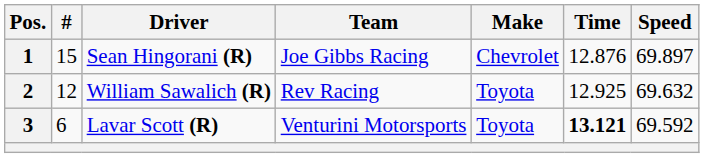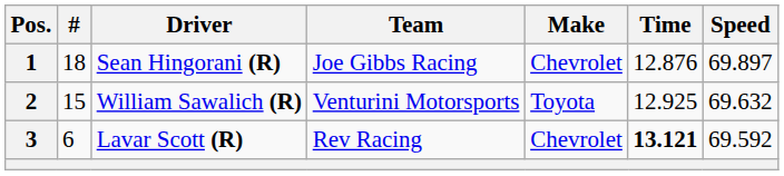1 | #: 15 -> 18
2 | #: 12 -> 15
2 | Team: Rev Racing -> Venturini Motorsports
3 | Team: Venturini Motorsports -> Rev Racing
3 | Make: Toyota -> Chevrolet
